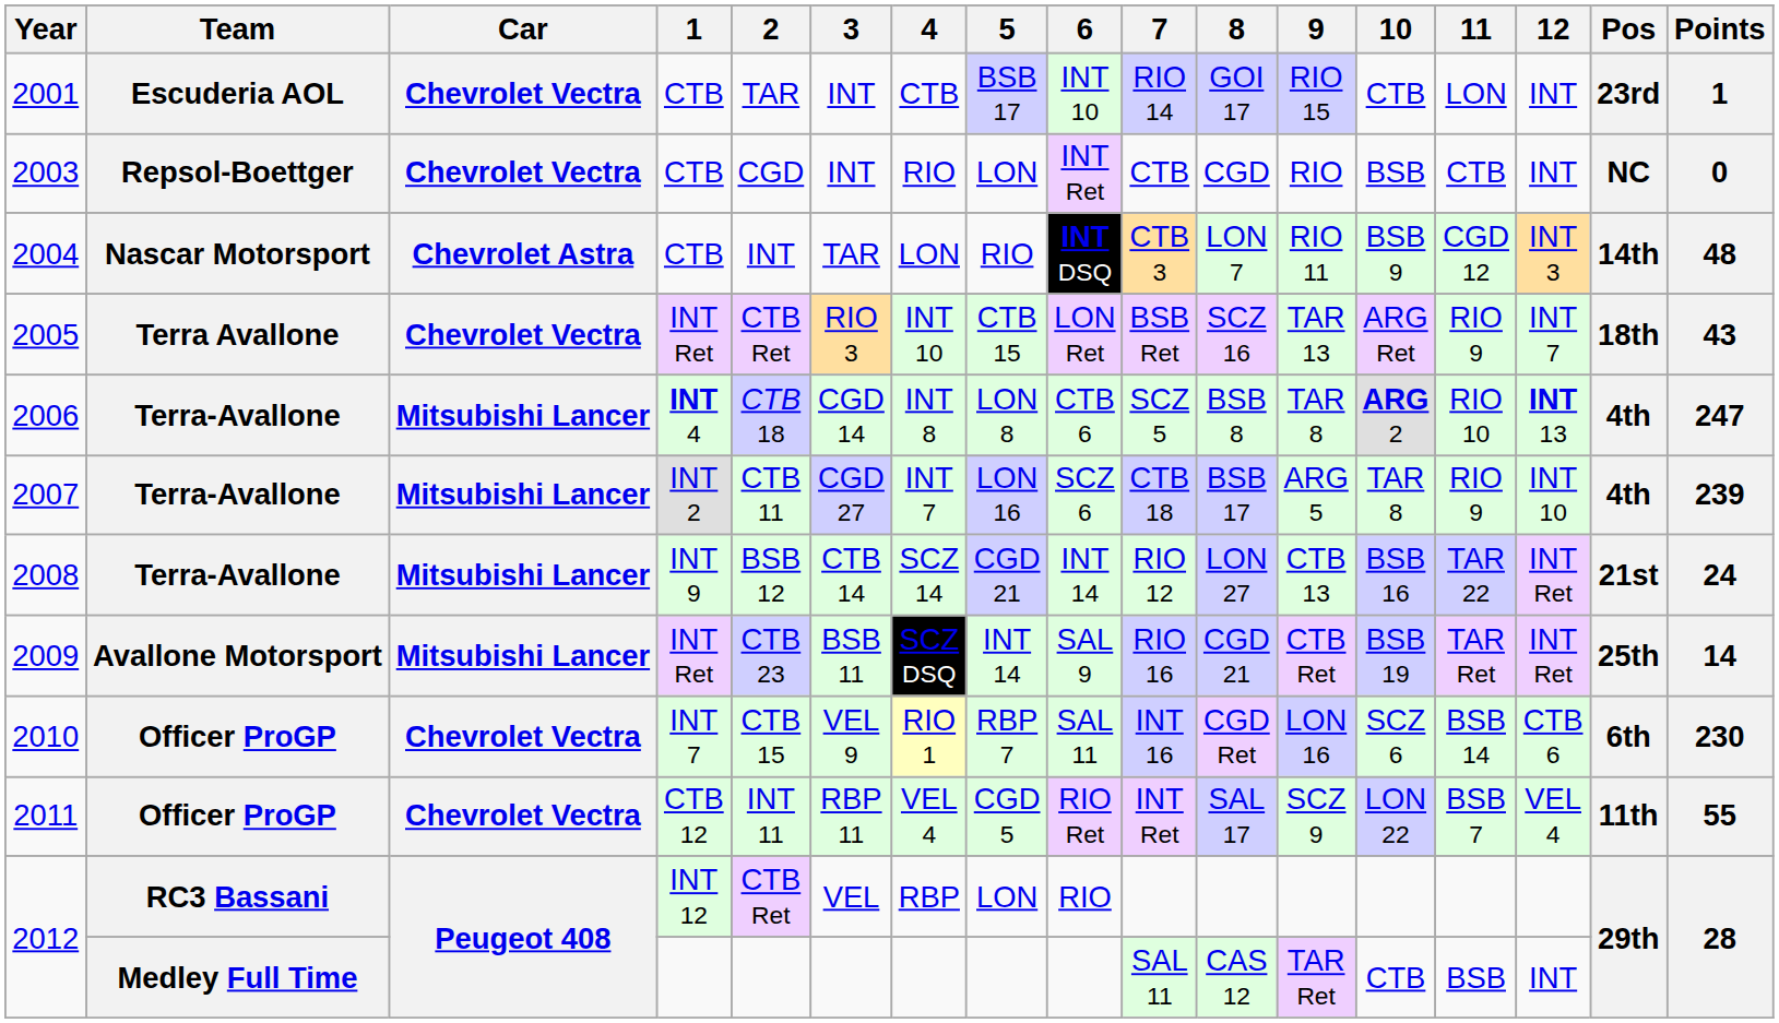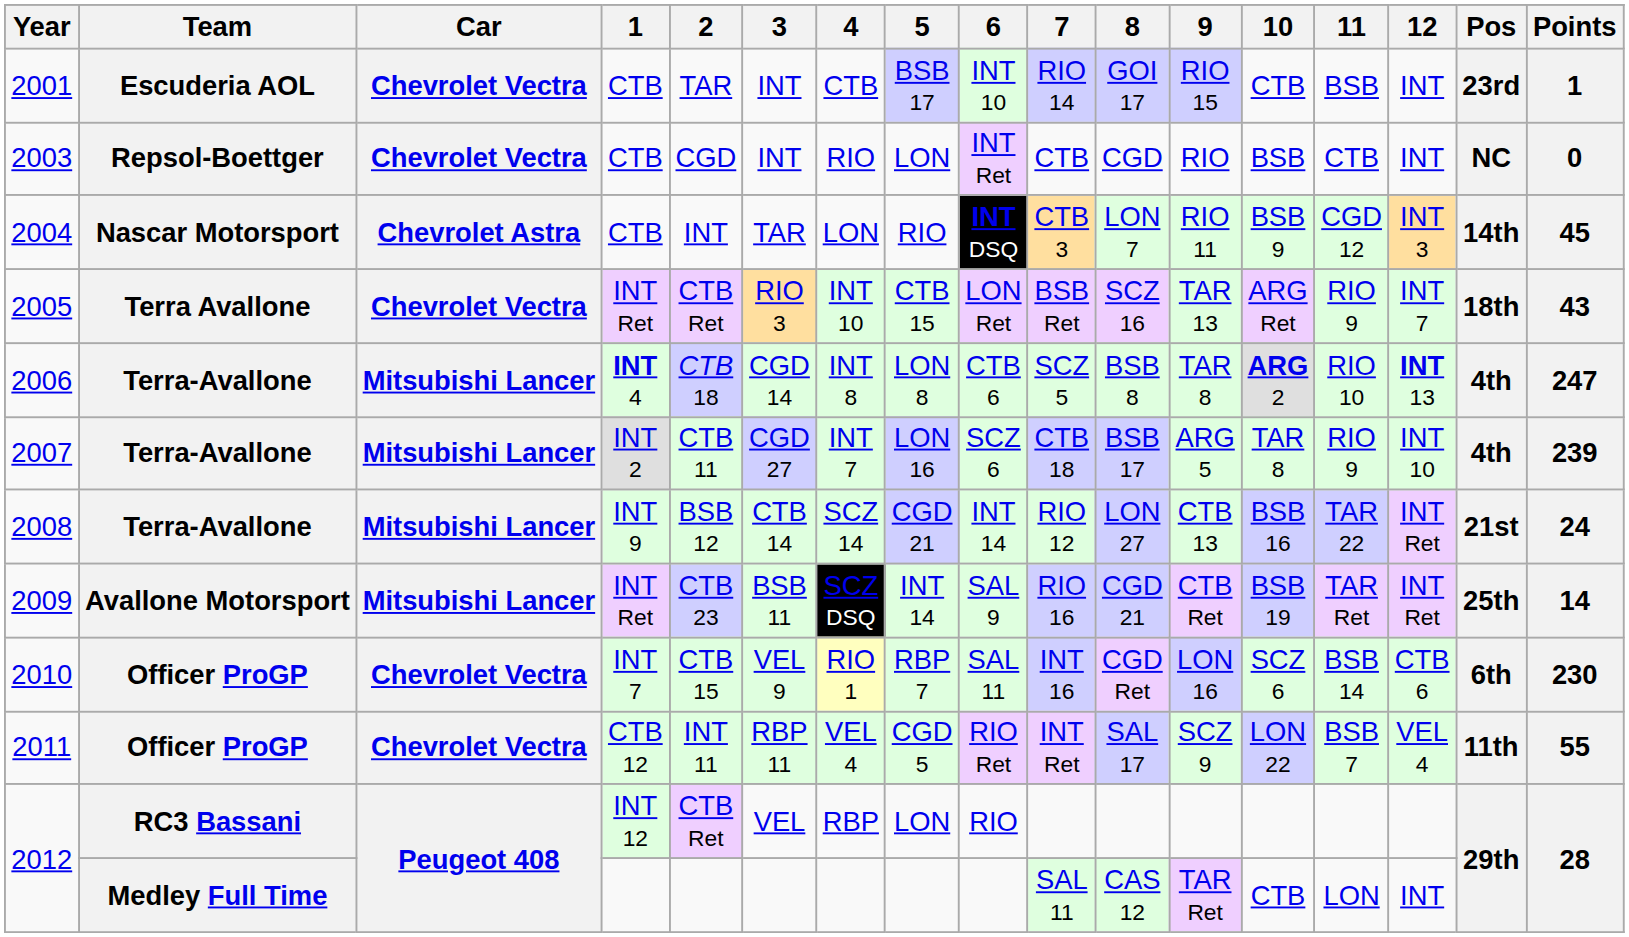2001 | 11: LON -> BSB
2004 | Points: 48 -> 45
2012 / Medley Full Time | 11: BSB -> LON
